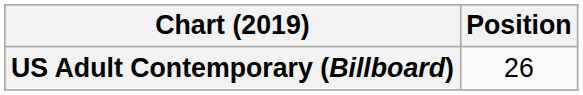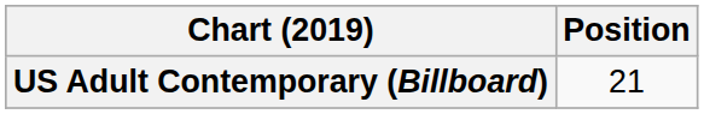US Adult Contemporary (Billboard) | Position: 26 -> 21
